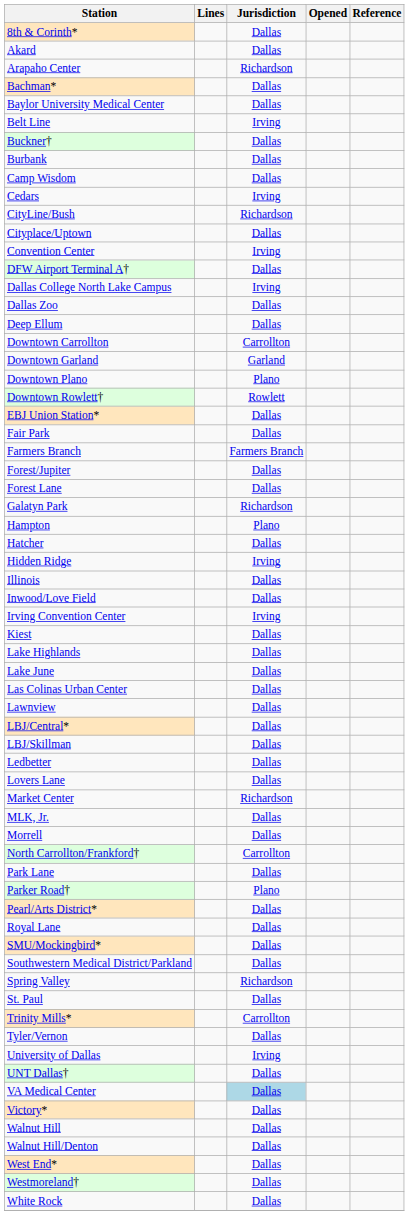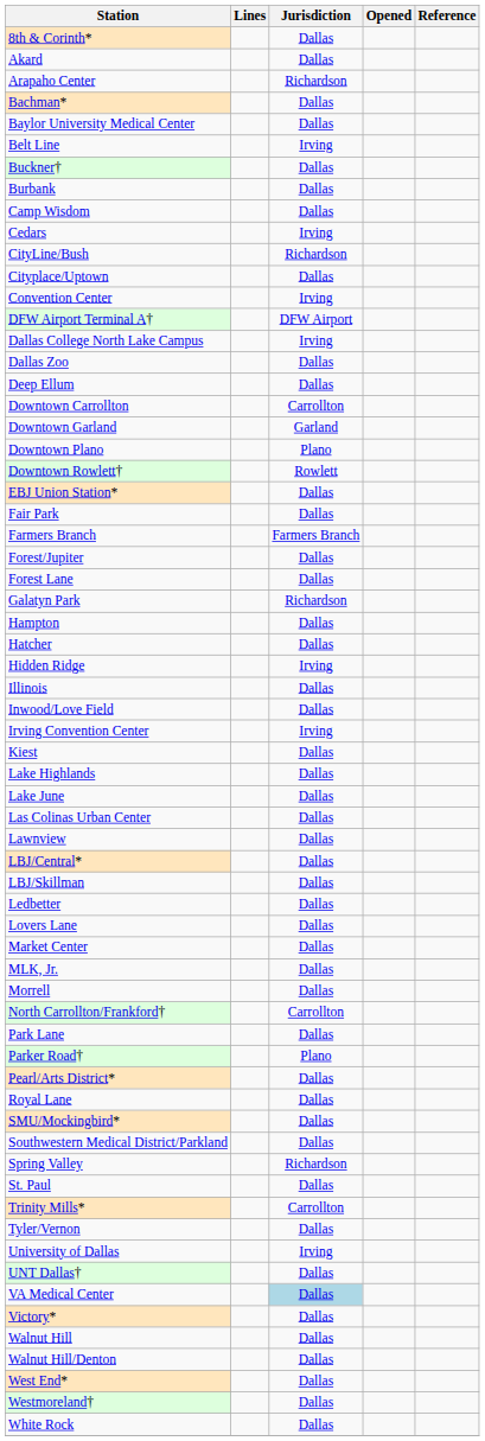DFW Airport Terminal A† | Jurisdiction: Dallas -> DFW Airport
Hampton | Jurisdiction: Plano -> Dallas
Market Center | Jurisdiction: Richardson -> Dallas
